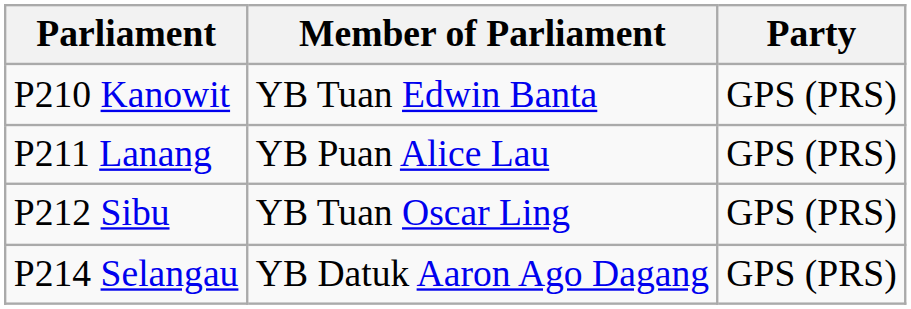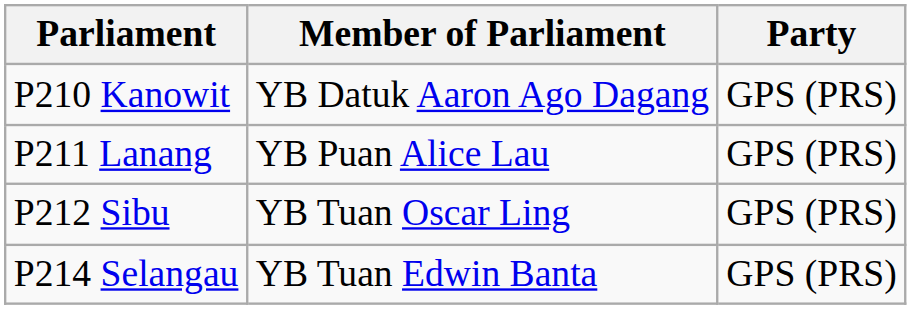P210 Kanowit | Member of Parliament: YB Tuan Edwin Banta -> YB Datuk Aaron Ago Dagang
P214 Selangau | Member of Parliament: YB Datuk Aaron Ago Dagang -> YB Tuan Edwin Banta
